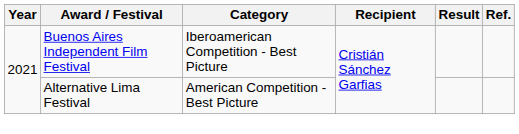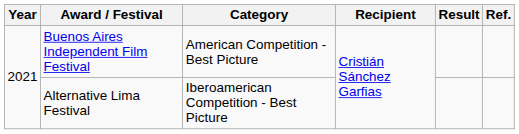Buenos Aires Independent Film Festival | Category: Iberoamerican Competition - Best Picture -> American Competition - Best Picture
Alternative Lima Festival | Category: American Competition - Best Picture -> Iberoamerican Competition - Best Picture
